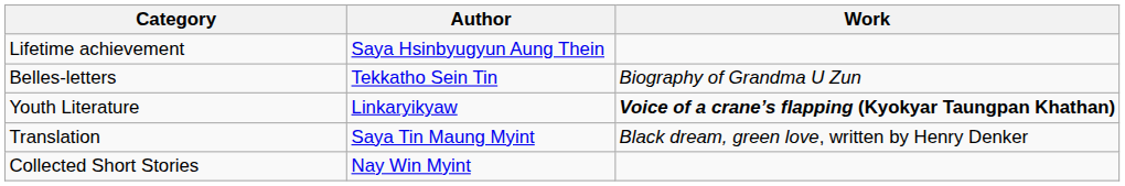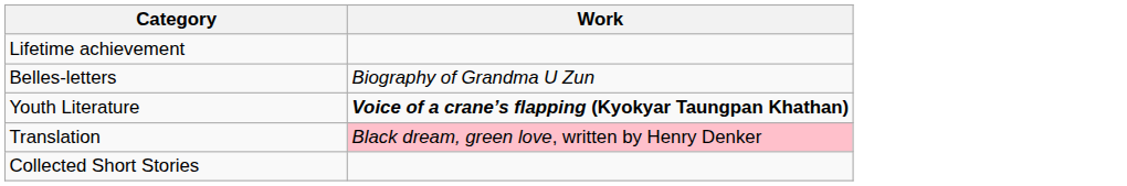- column: Author | Saya Hsinbyugyun Aung Thein | Tekkatho Sein Tin | Linkaryikyaw | Saya Tin Maung Myint | Nay Win Myint
Translation | Work: no background -> pink background
